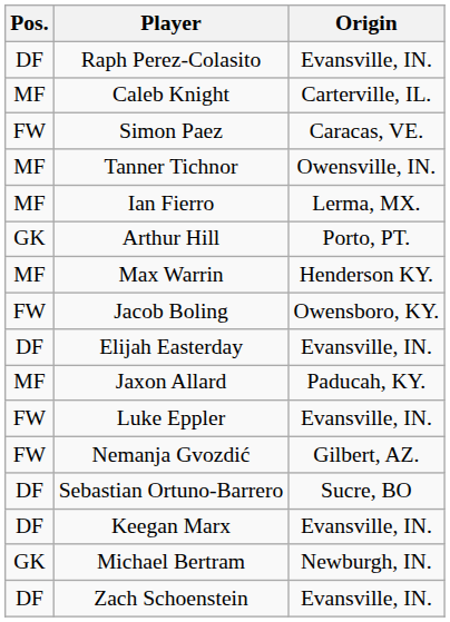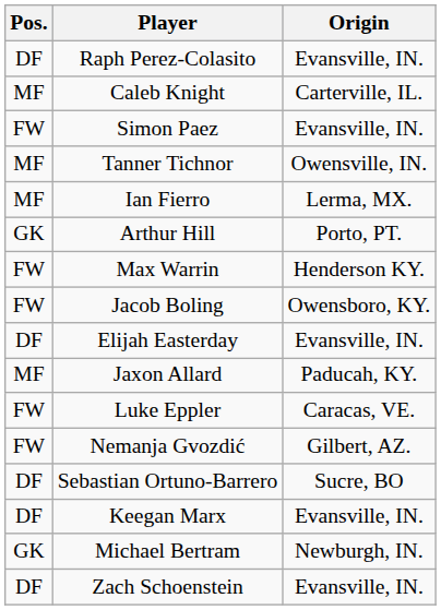Simon Paez | Origin: Caracas, VE. -> Evansville, IN.
Max Warrin | Pos.: MF -> FW
Luke Eppler | Origin: Evansville, IN. -> Caracas, VE.
